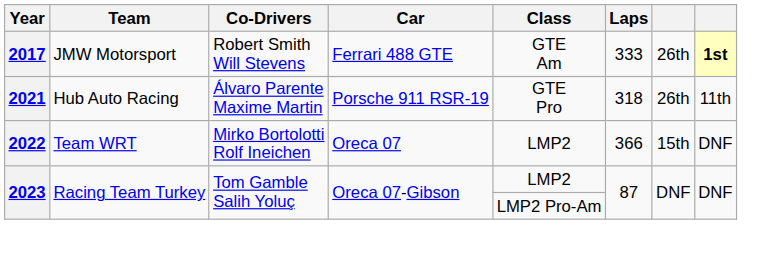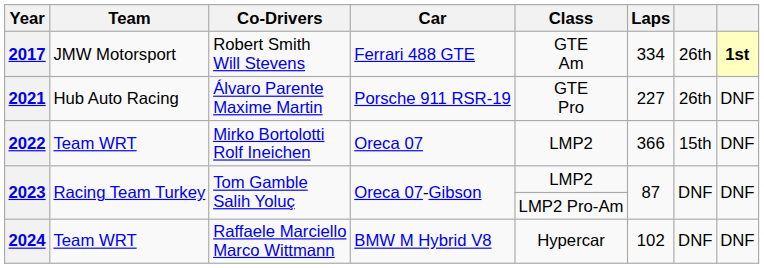2017 | Laps: 333 -> 334
2021 | Laps: 318 -> 227
2021 | column 8: 11th -> DNF
+ row: 2024 | Team WRT | Raffaele Marciello Marco Wittmann | BMW M Hybrid V8 | Hypercar | 102 | DNF | DNF
